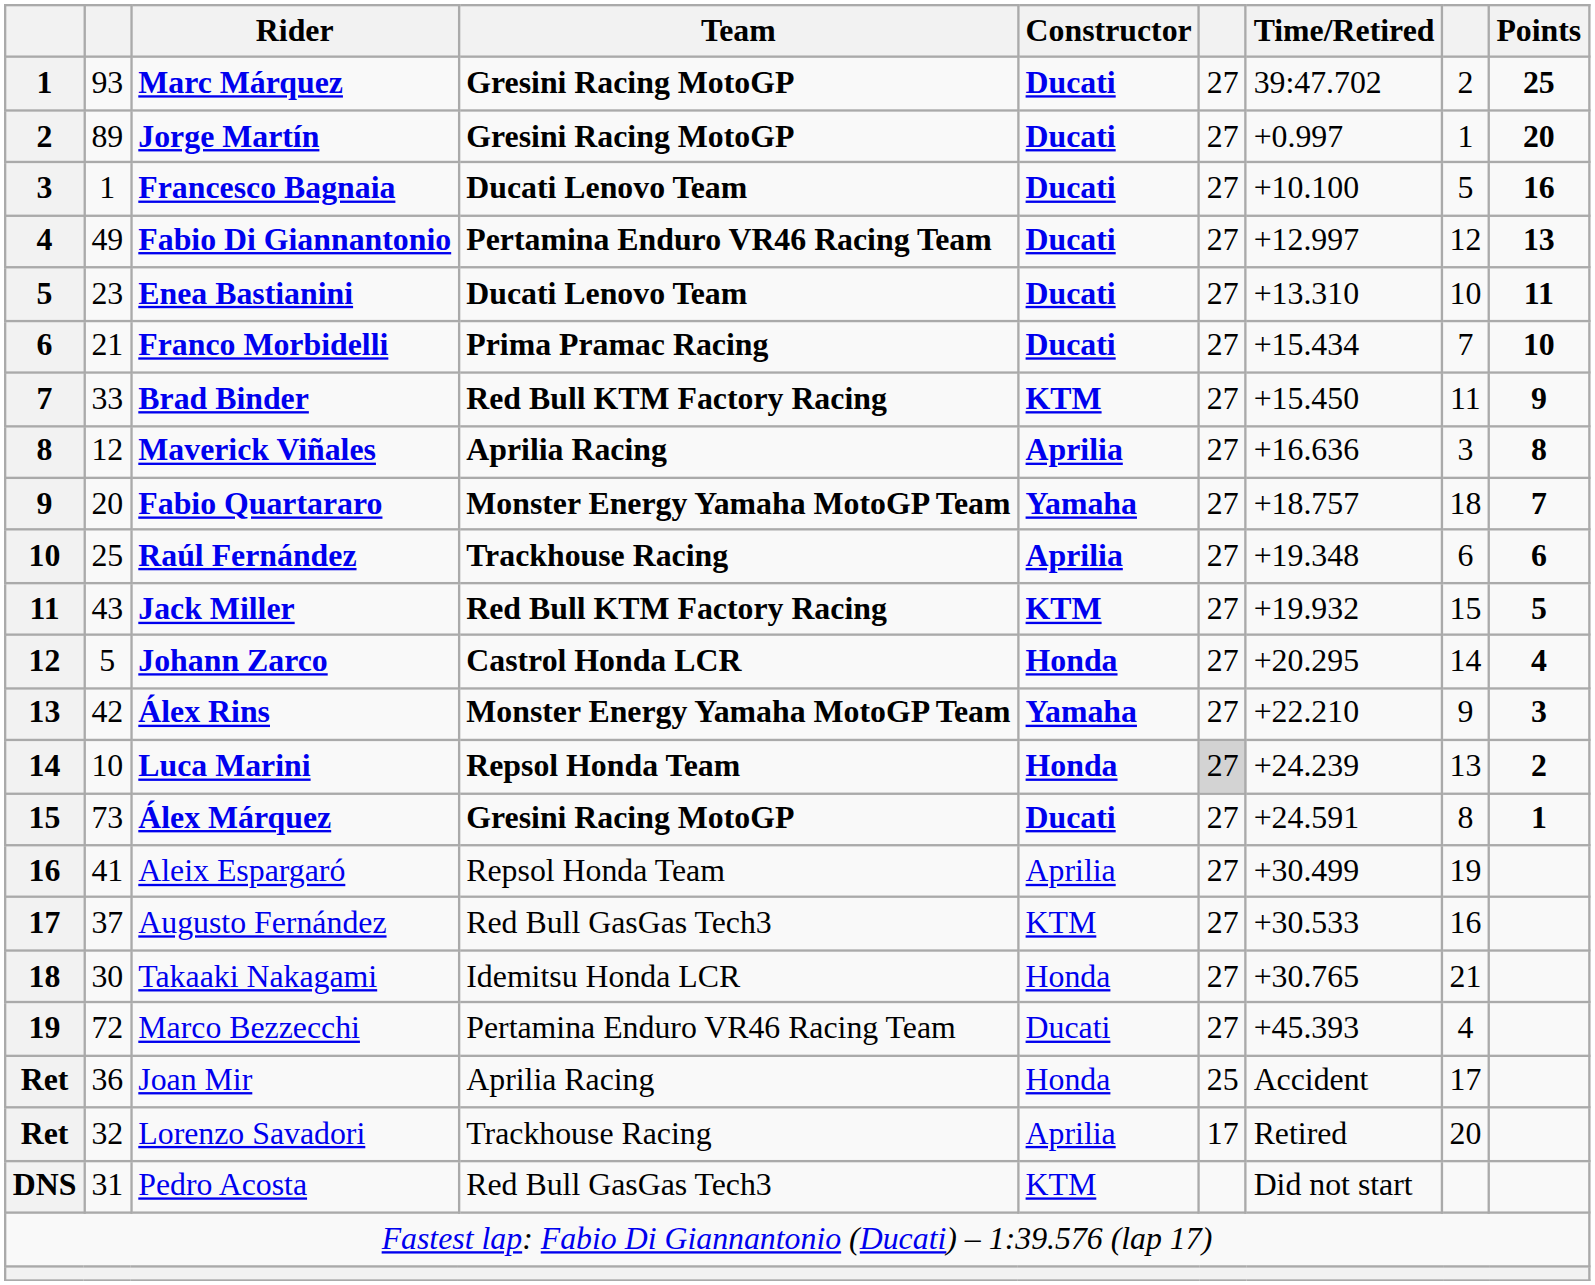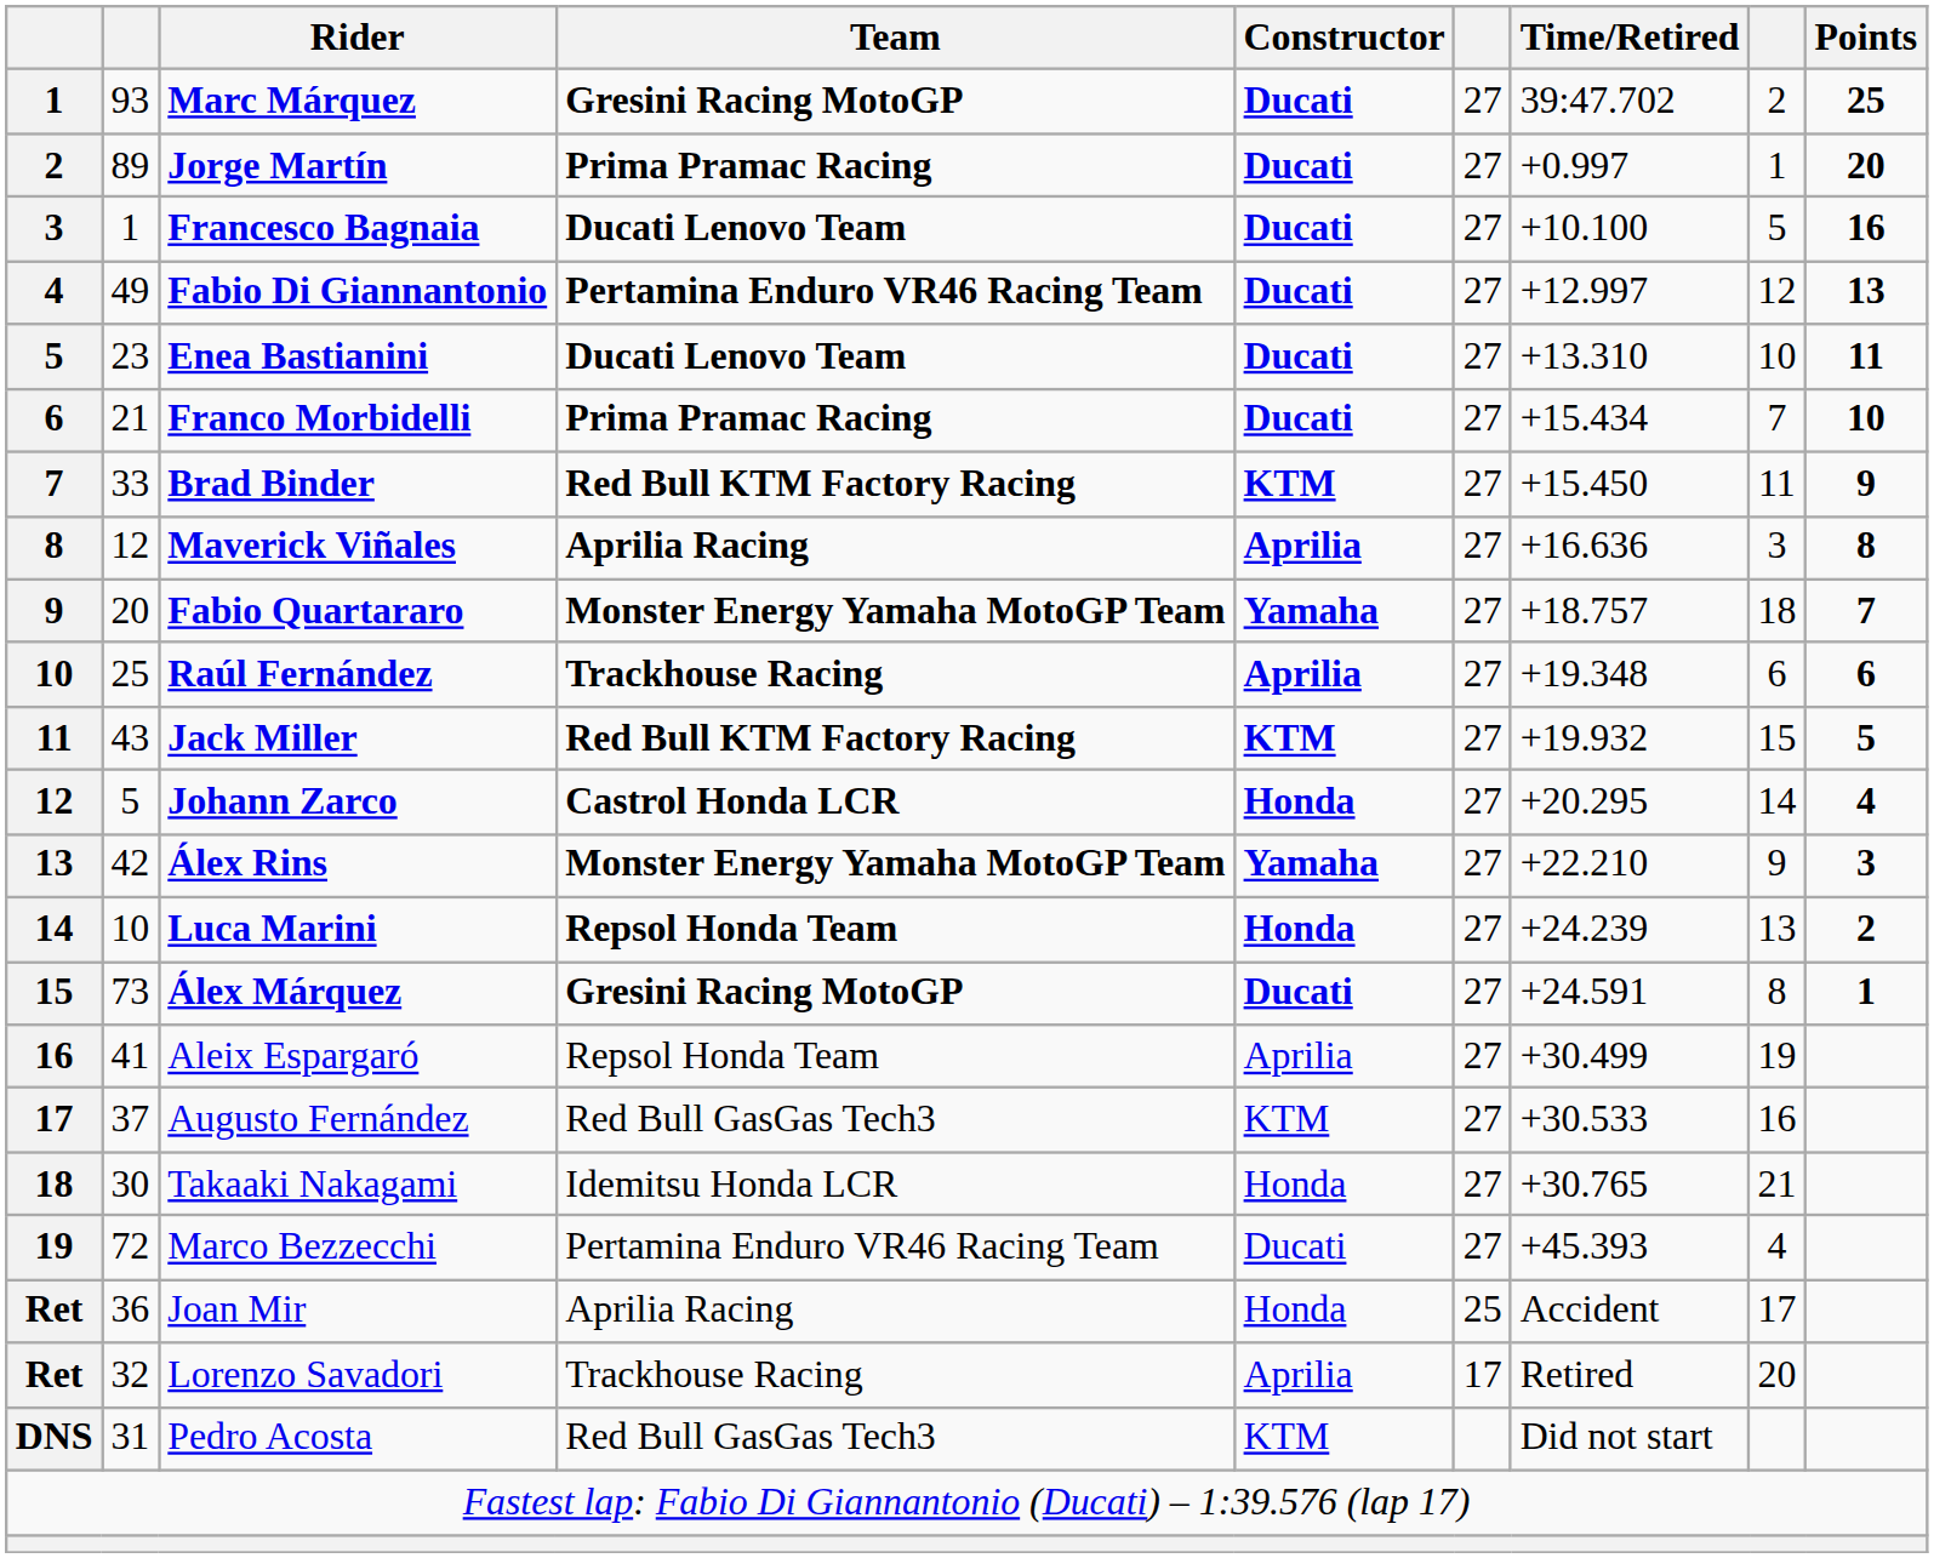Jorge Martín | Team: Gresini Racing MotoGP -> Prima Pramac Racing
Luca Marini | column 6: lightgrey background -> no background
